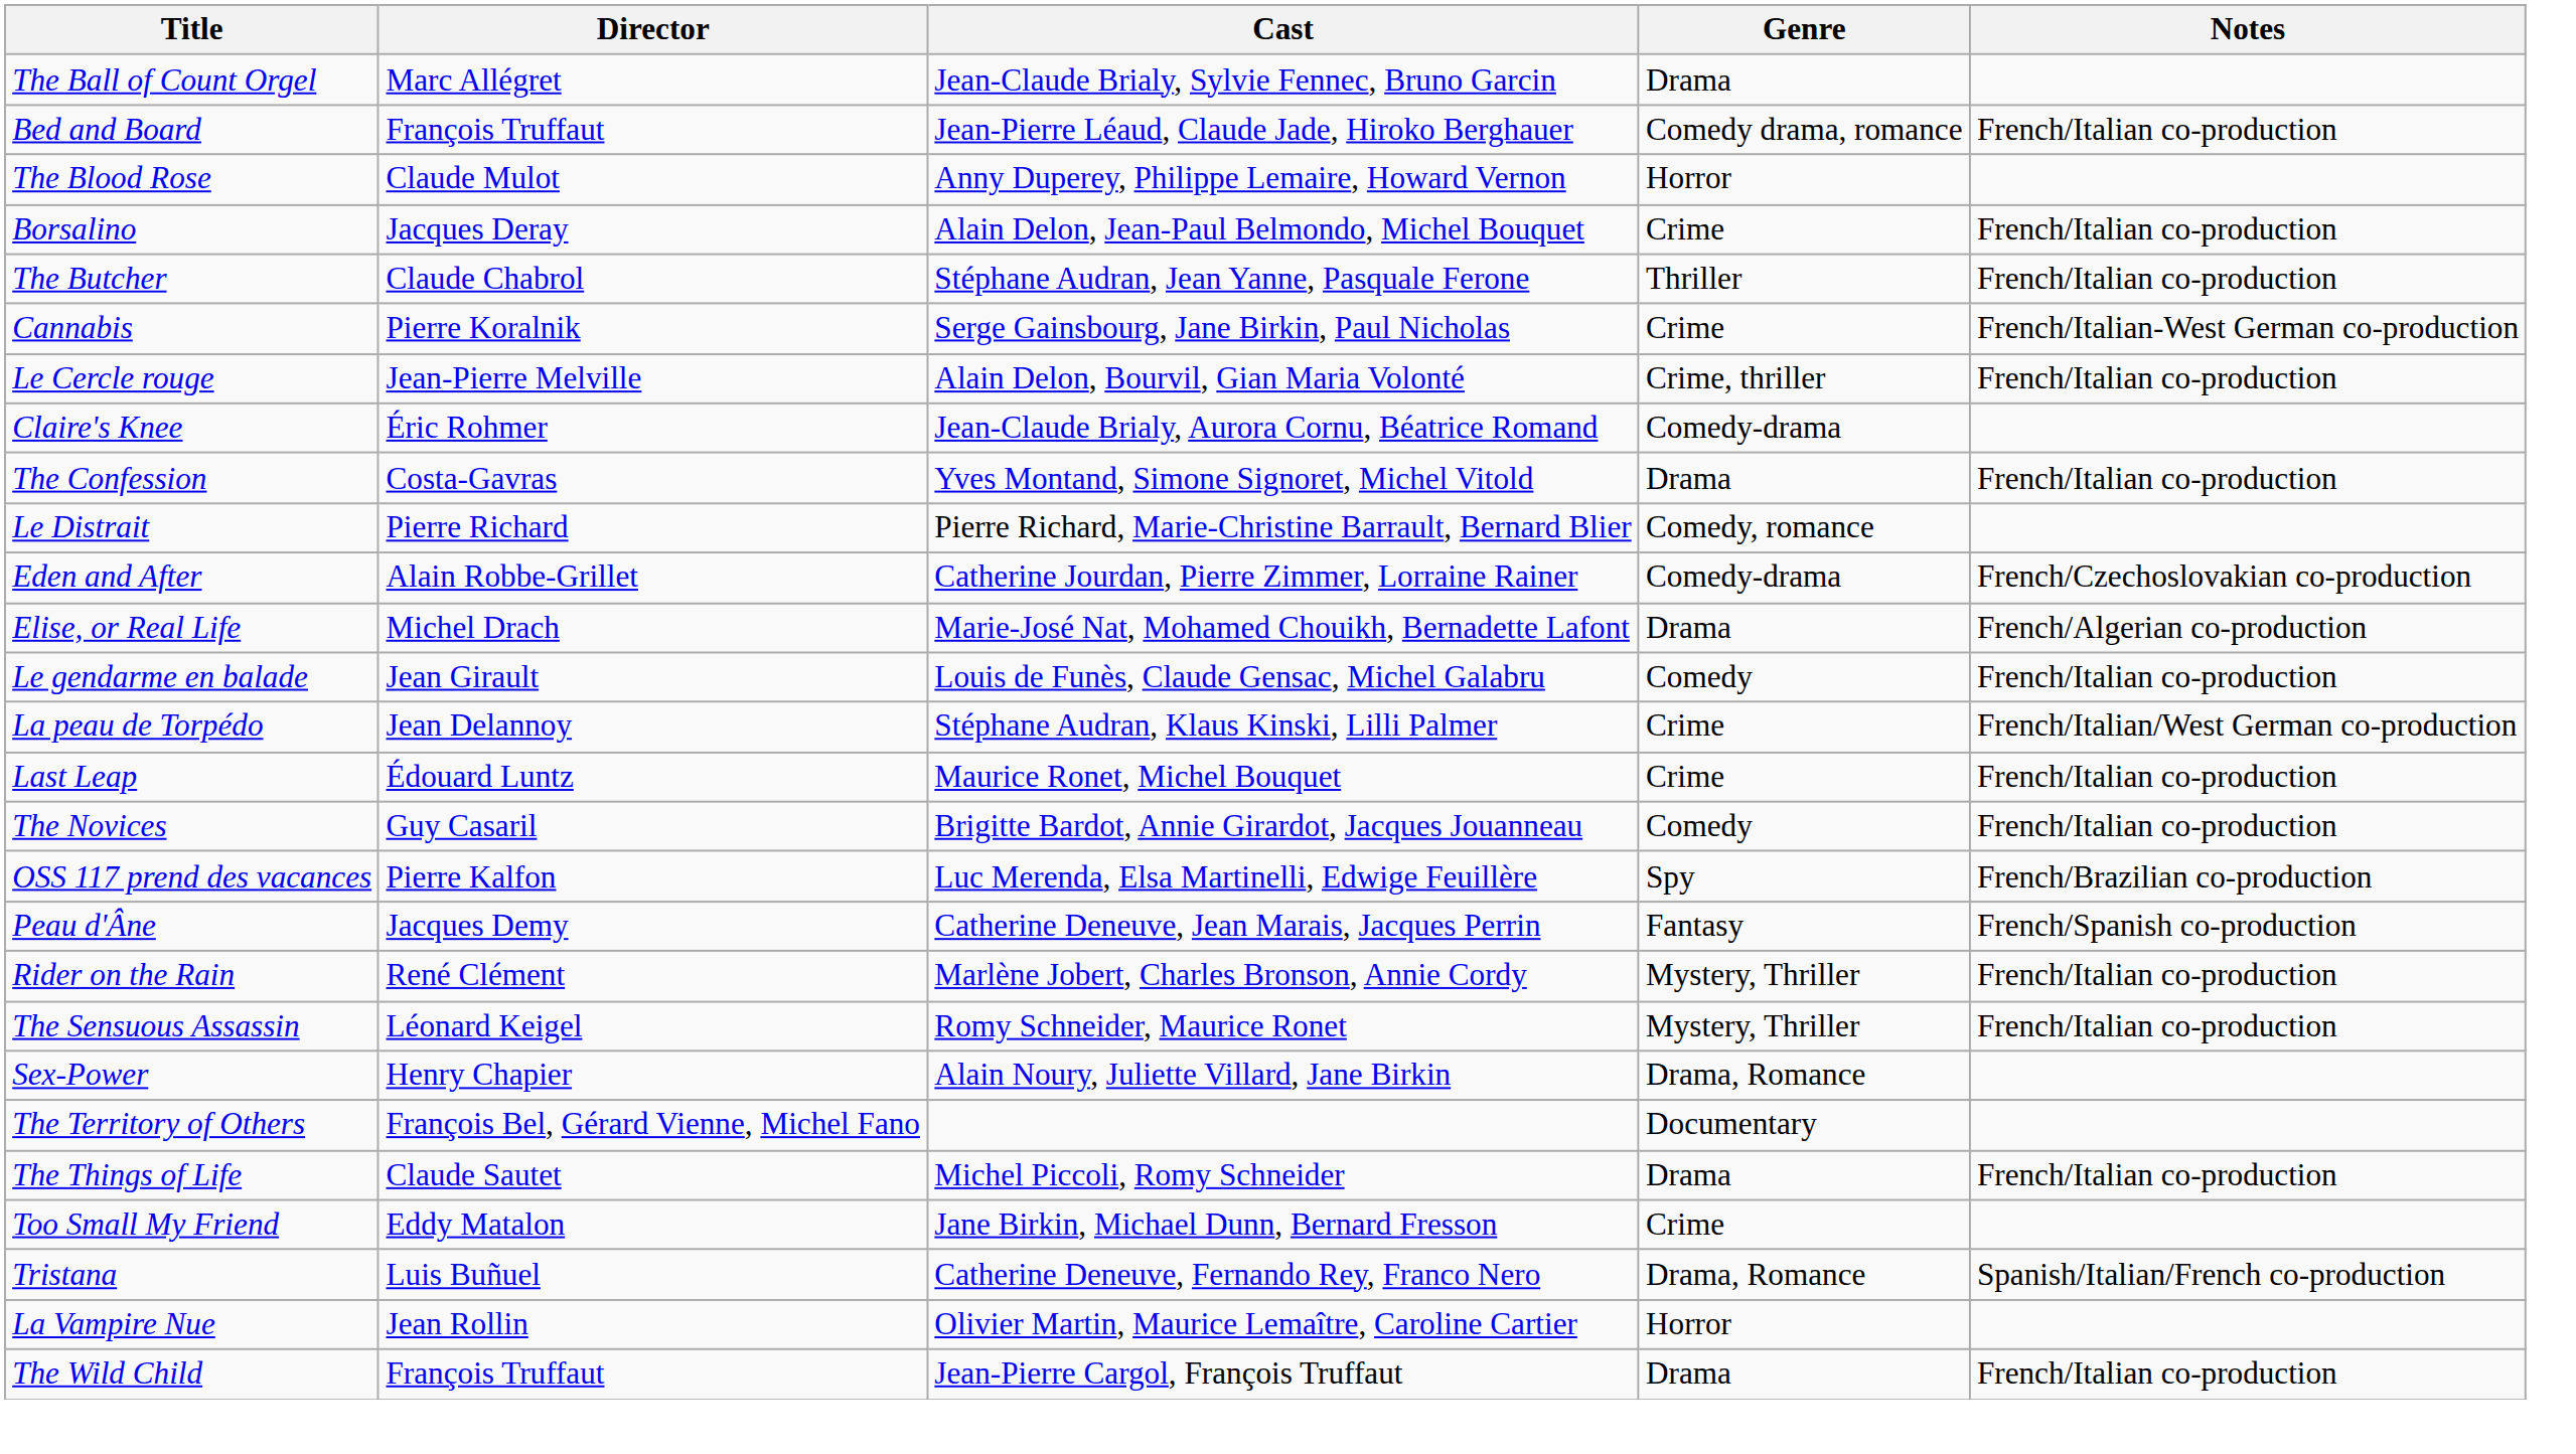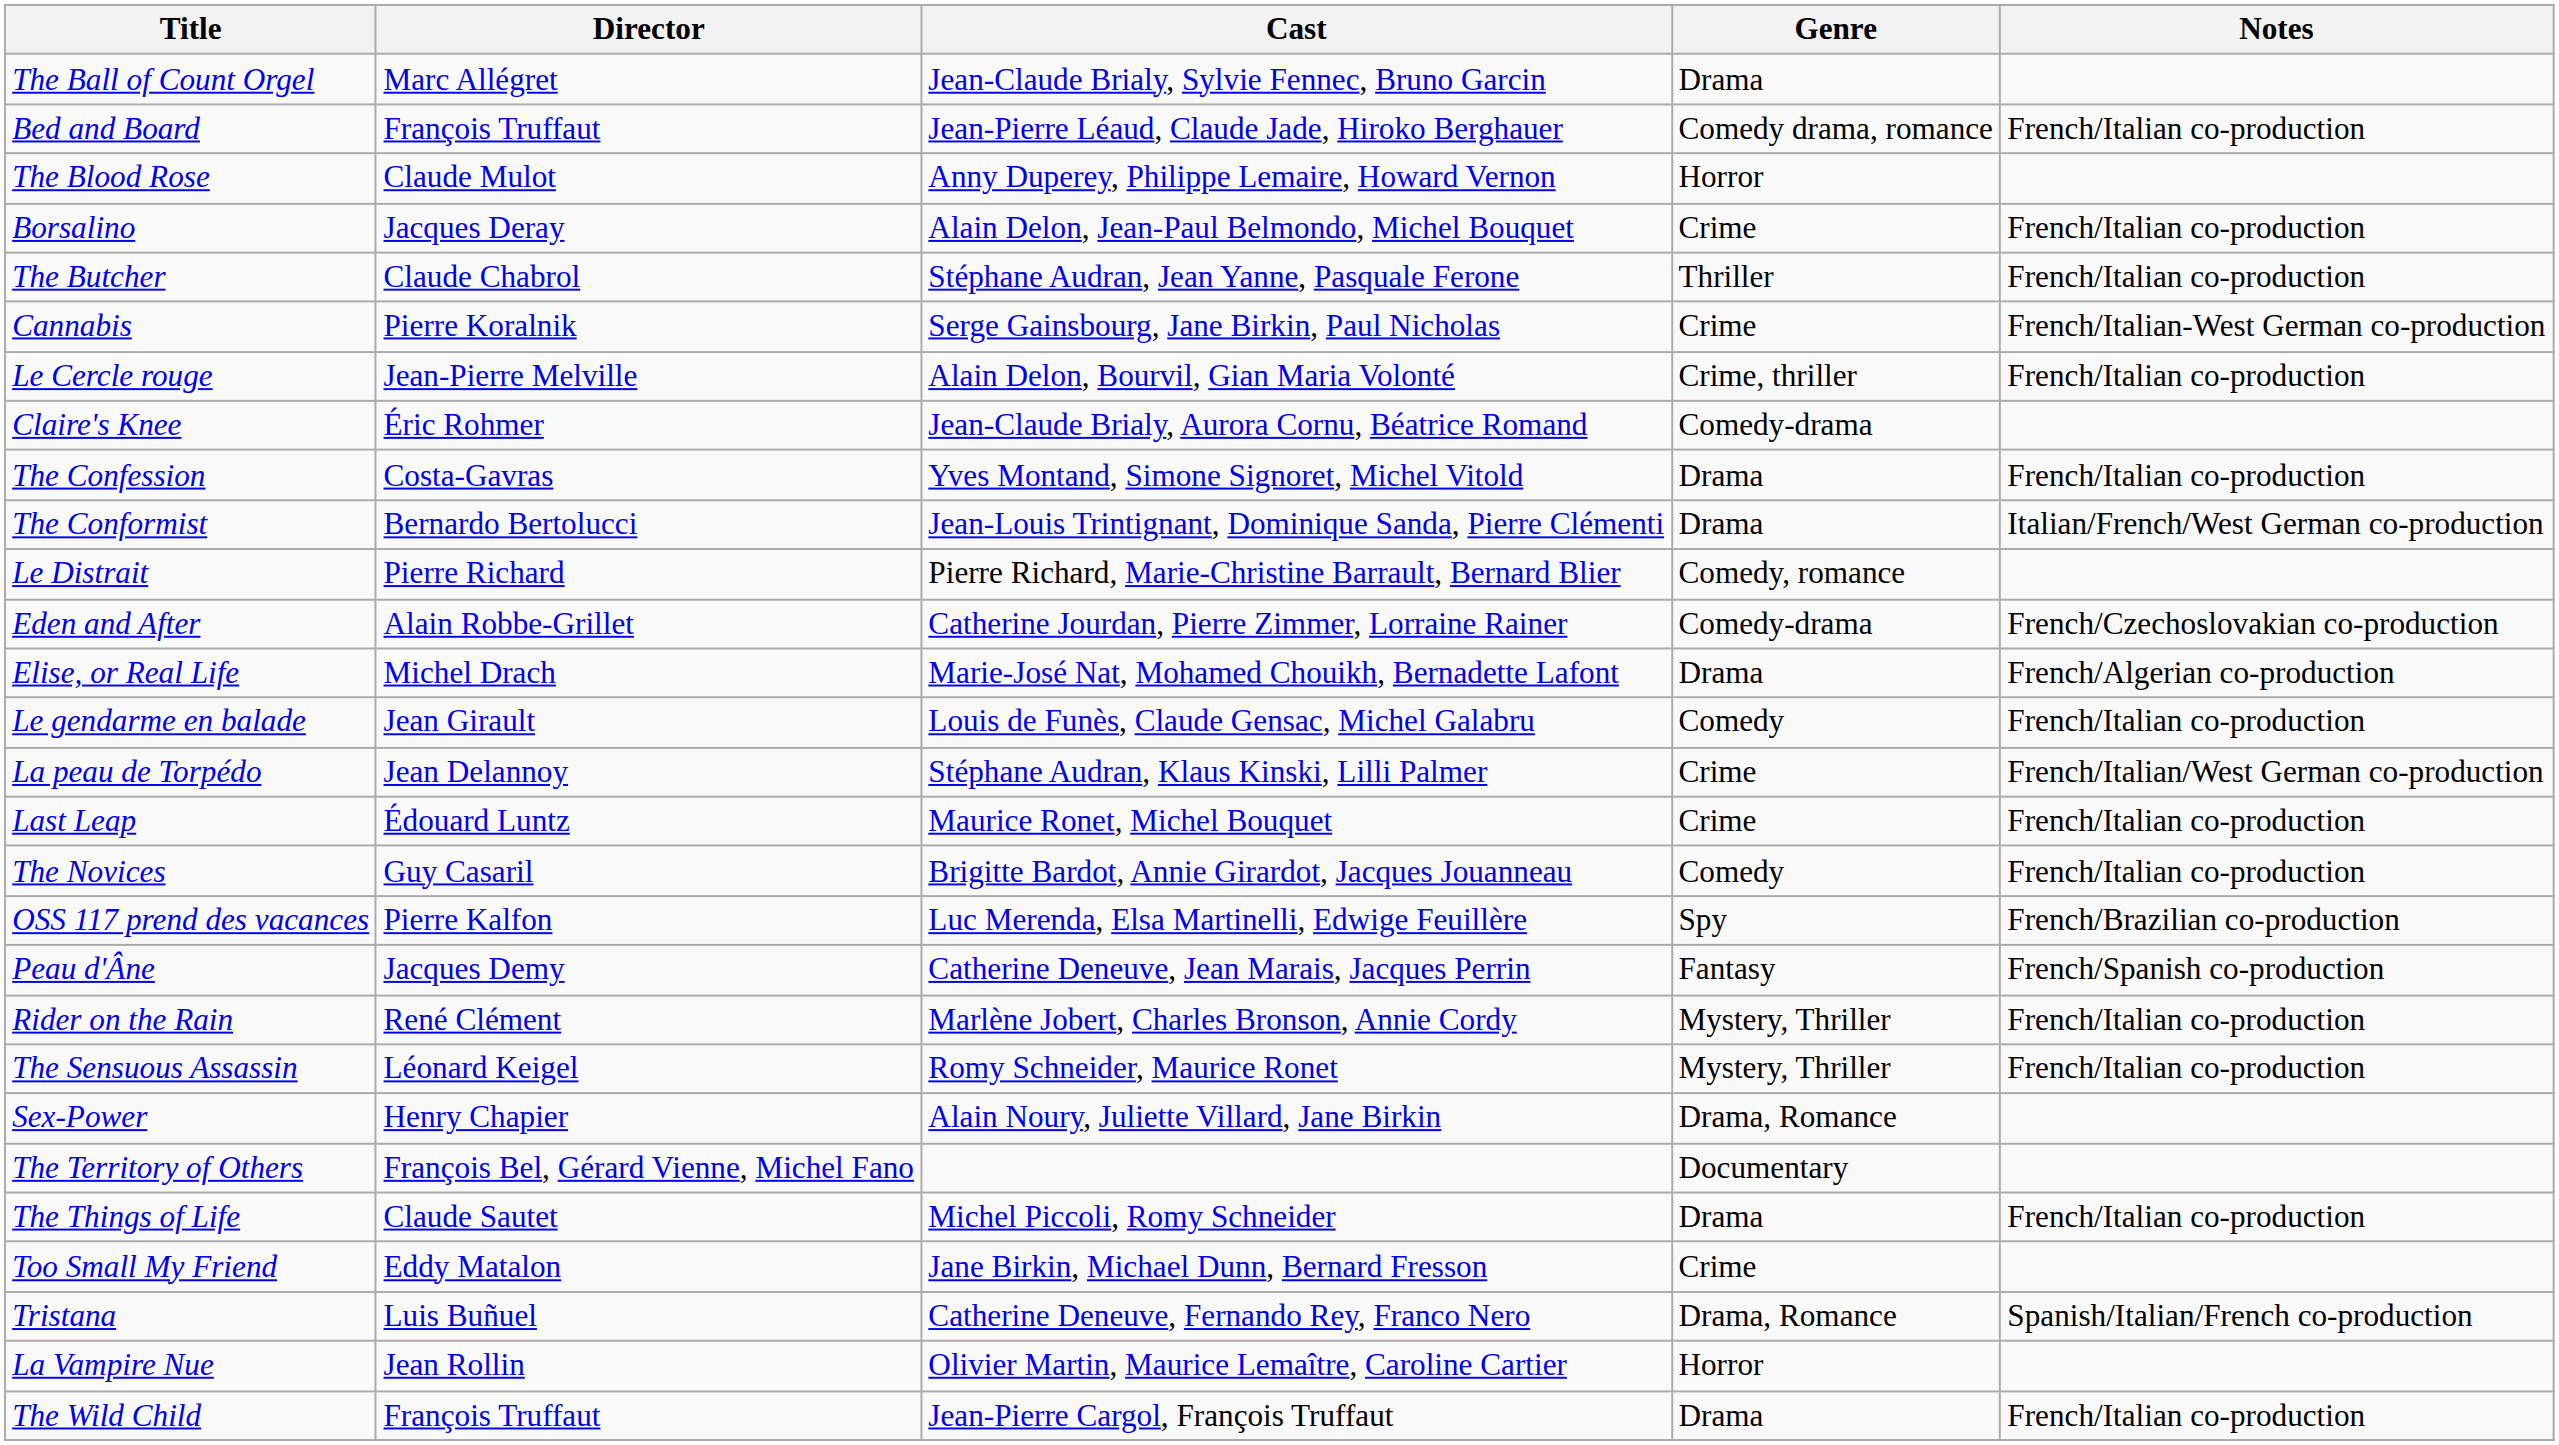+ row: The Conformist | Bernardo Bertolucci | Jean-Louis Trintignant, Dominique Sanda, Pierre Clémenti | Drama | Italian/French/West German co-production
